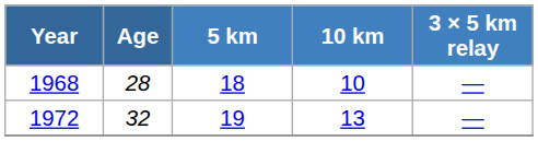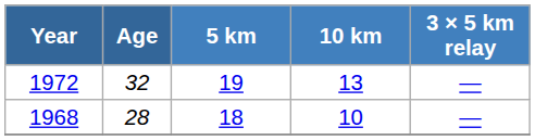rows swapped: 1968 <-> 1972
